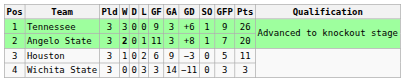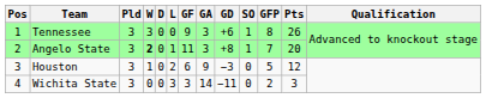Tennessee | GFP: 9 -> 8
Houston | Pts: 11 -> 12
Wichita State | GFP: 3 -> 2
